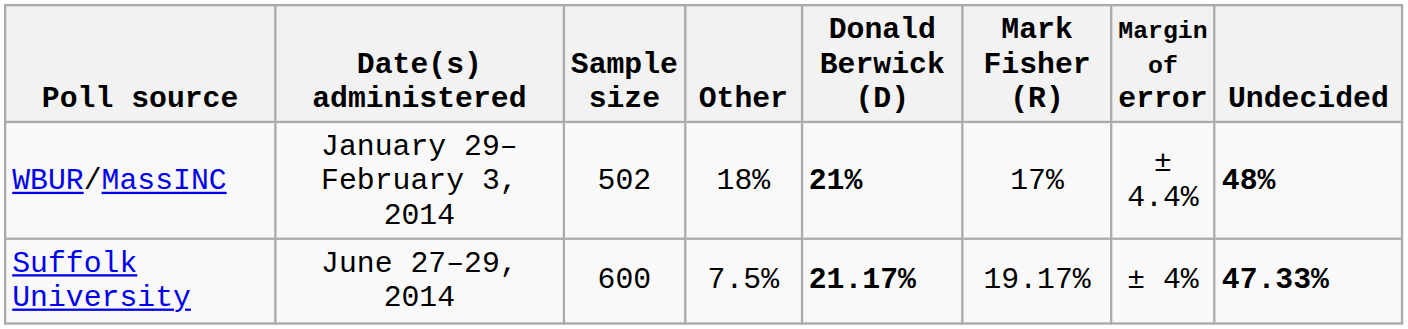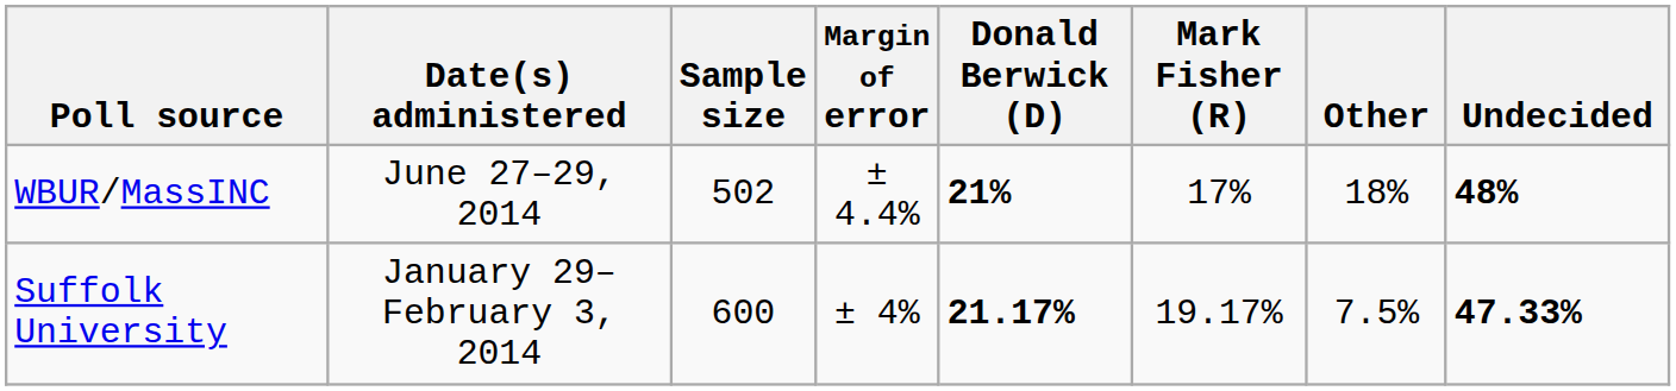columns swapped: Margin of error <-> Other
WBUR/MassINC | Date(s) administered: January 29–February 3, 2014 -> June 27–29, 2014
Suffolk University | Date(s) administered: June 27–29, 2014 -> January 29–February 3, 2014
